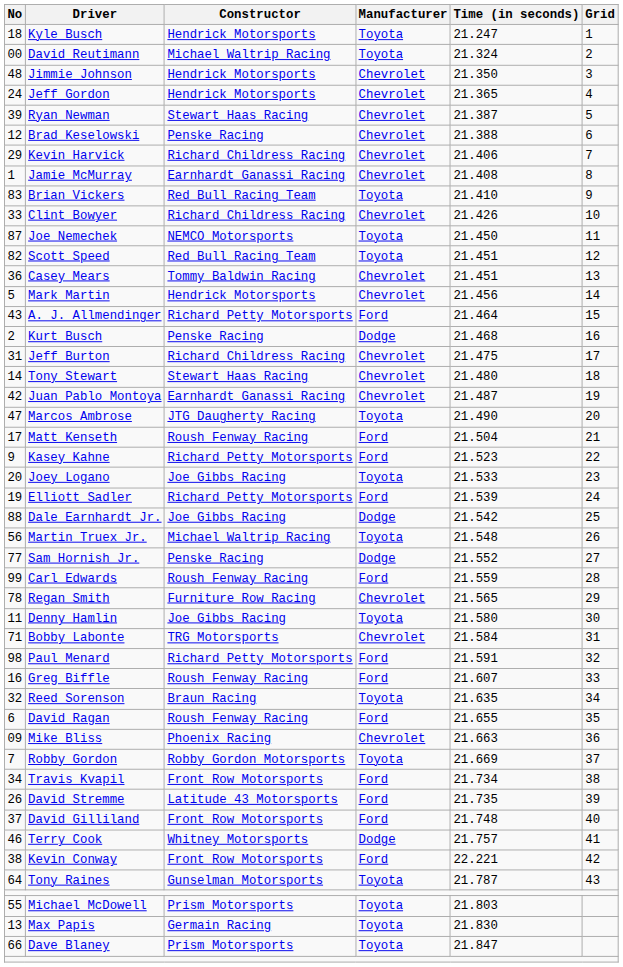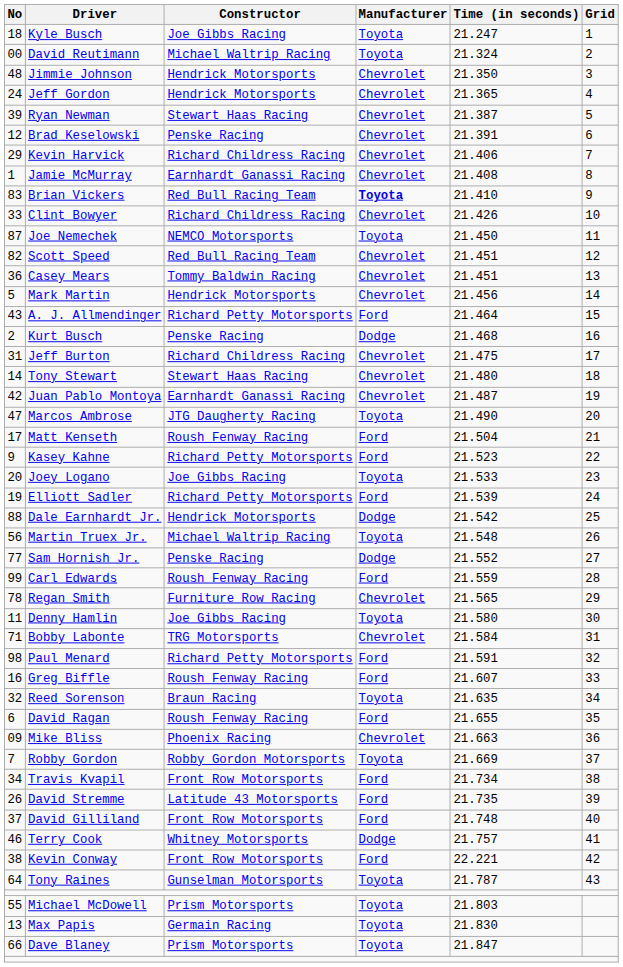Kyle Busch | Constructor: Hendrick Motorsports -> Joe Gibbs Racing
Brad Keselowski | Time (in seconds): 21.388 -> 21.391
Brian Vickers | Manufacturer: normal -> bold
Scott Speed | Manufacturer: Toyota -> Chevrolet
Dale Earnhardt Jr. | Constructor: Joe Gibbs Racing -> Hendrick Motorsports
